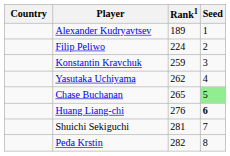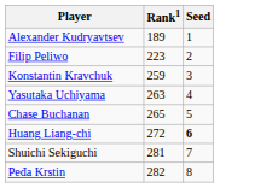- column: Country
Filip Peliwo | Rank1: 224 -> 223
Yasutaka Uchiyama | Rank1: 262 -> 263
Chase Buchanan | Seed: lightgreen background -> no background
Huang Liang-chi | Rank1: 276 -> 272
